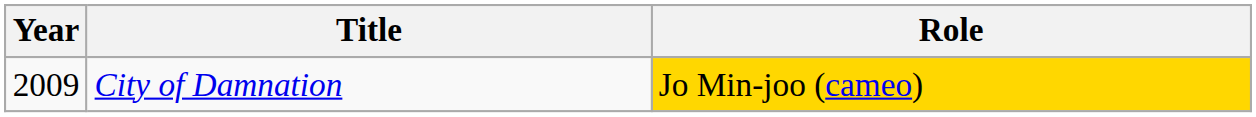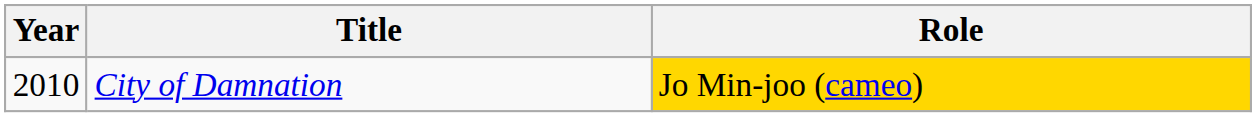City of Damnation | Year: 2009 -> 2010
